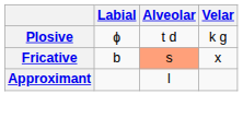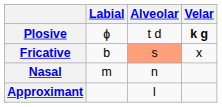Plosive | Velar: normal -> bold
+ row: Nasal | m | n
